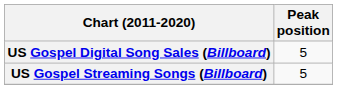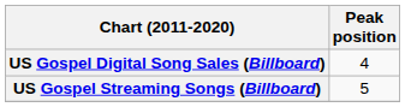US Gospel Digital Song Sales (Billboard) | Peak position: 5 -> 4
